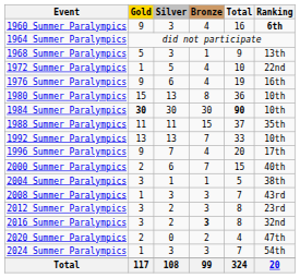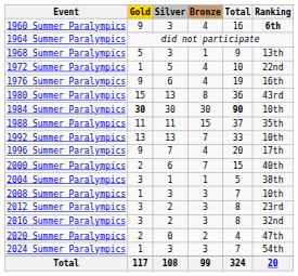1980 Summer Paralympics | Ranking: 10th -> 43rd
2008 Summer Paralympics | Ranking: 43rd -> 10th
2016 Summer Paralympics | Bronze: bold -> normal
